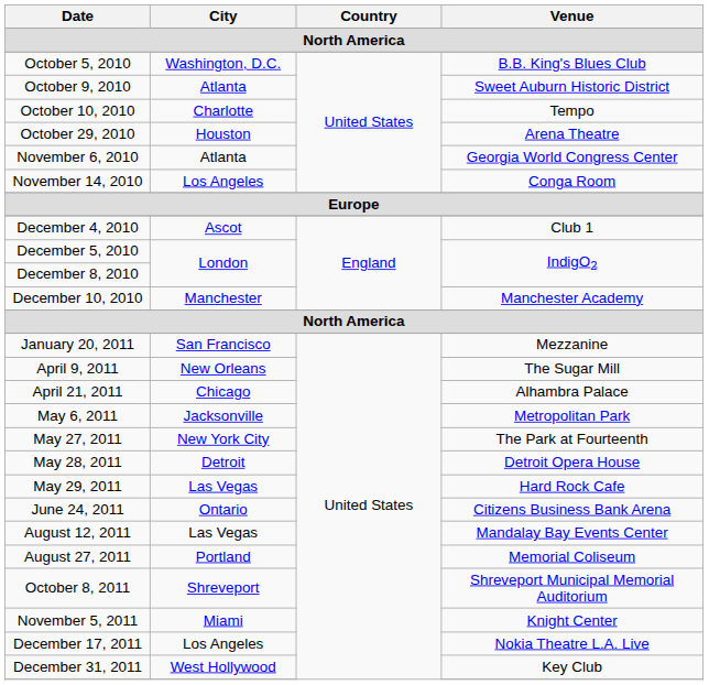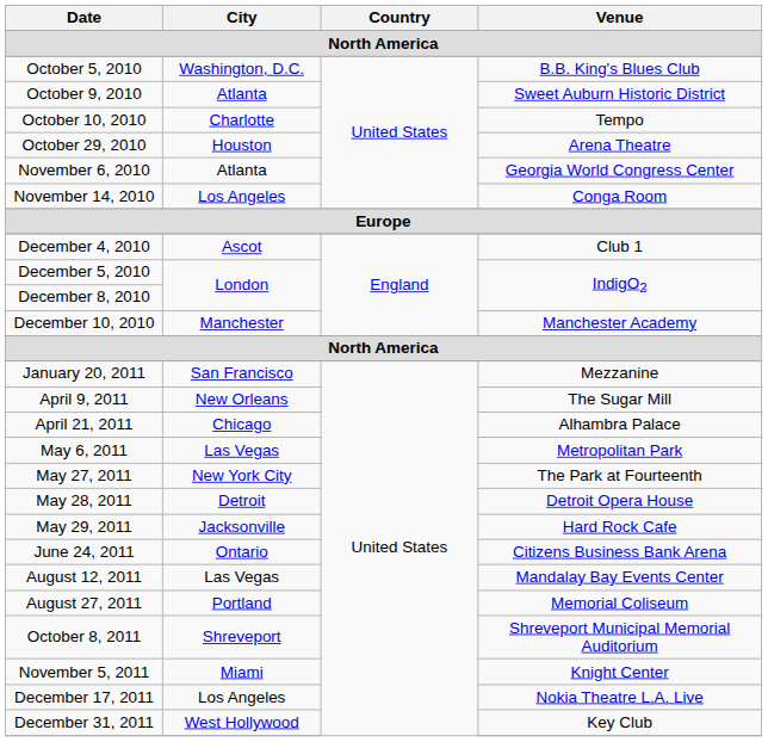May 6, 2011 | City: Jacksonville -> Las Vegas
May 29, 2011 | City: Las Vegas -> Jacksonville
